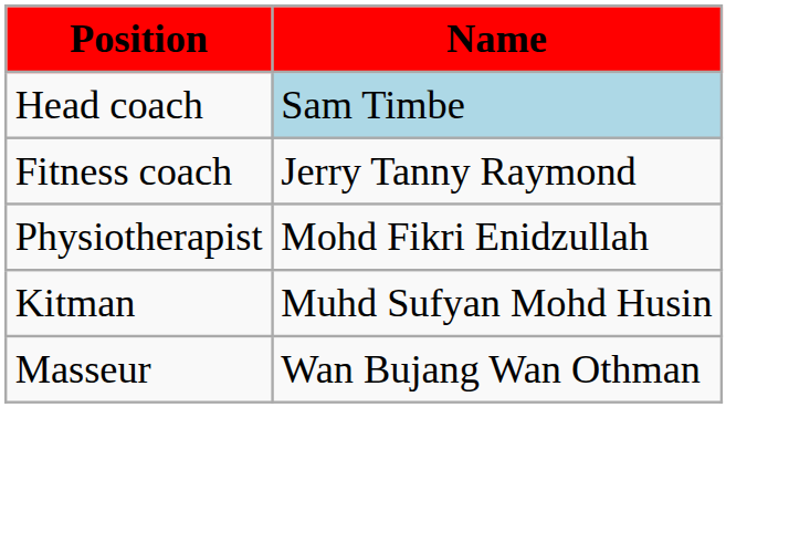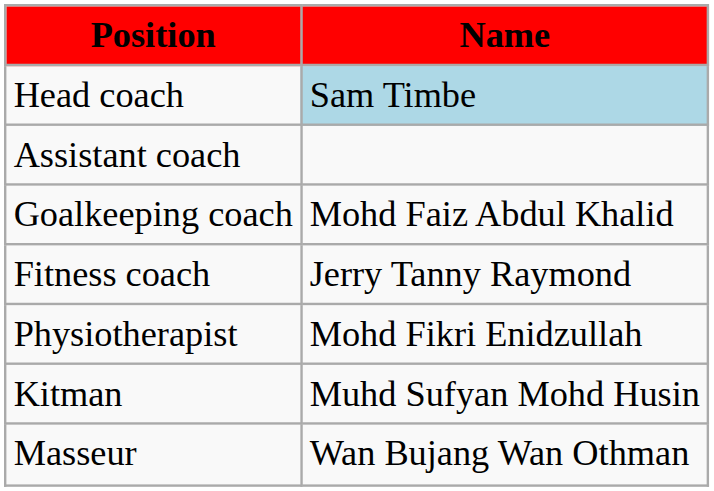+ row: Assistant coach
+ row: Goalkeeping coach | Mohd Faiz Abdul Khalid
